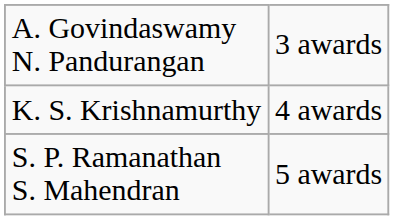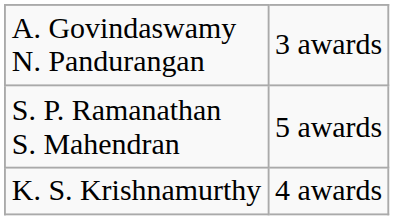rows swapped: K. S. Krishnamurthy <-> S. P. Ramanathan S. Mahendran
